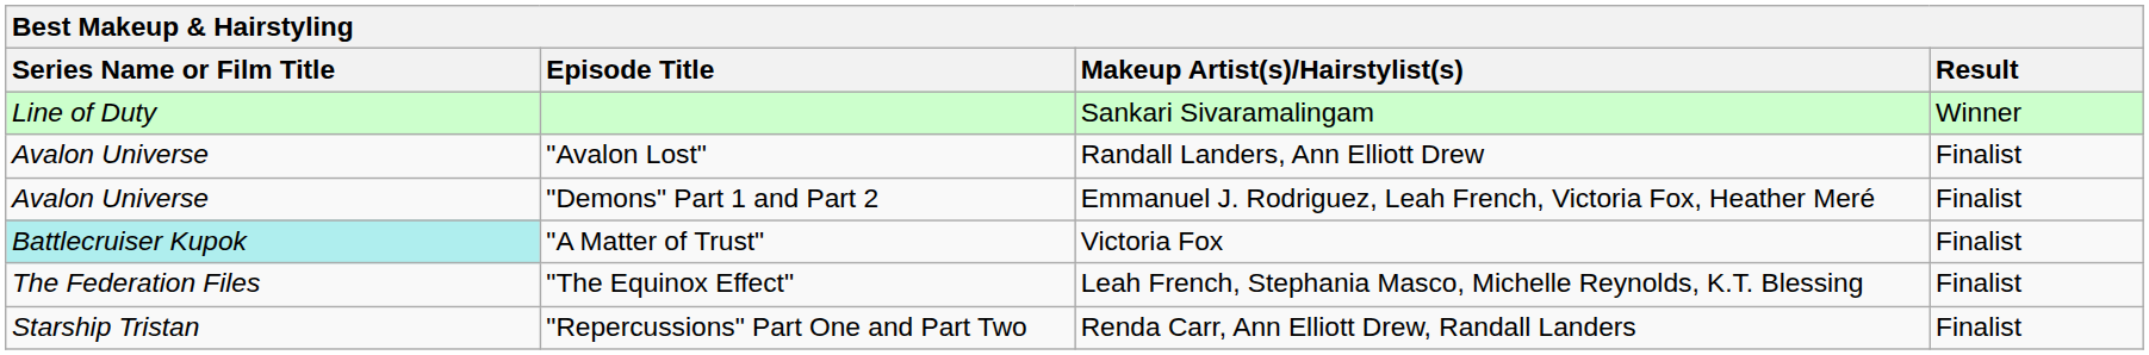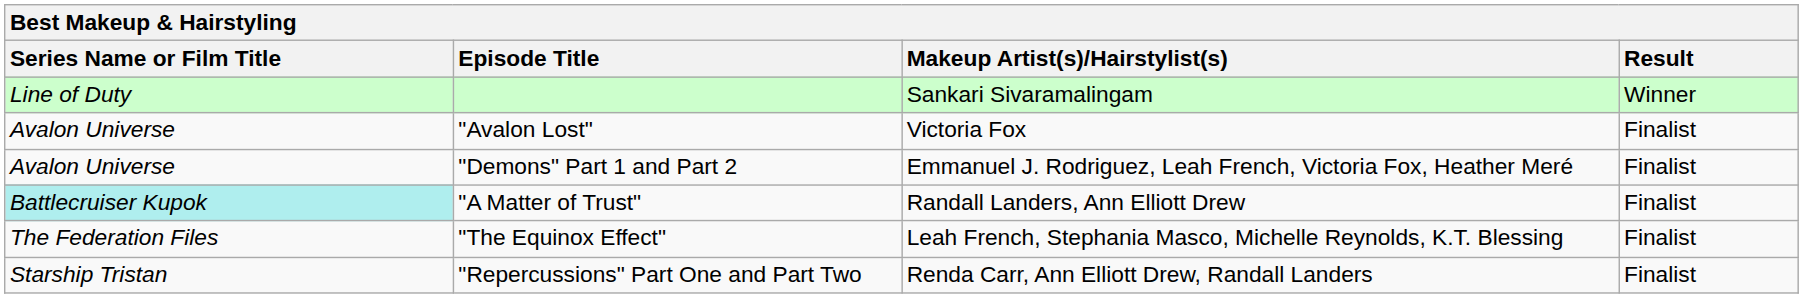"Avalon Lost" | Makeup Artist(s)/Hairstylist(s): Randall Landers, Ann Elliott Drew -> Victoria Fox
"A Matter of Trust" | Makeup Artist(s)/Hairstylist(s): Victoria Fox -> Randall Landers, Ann Elliott Drew
